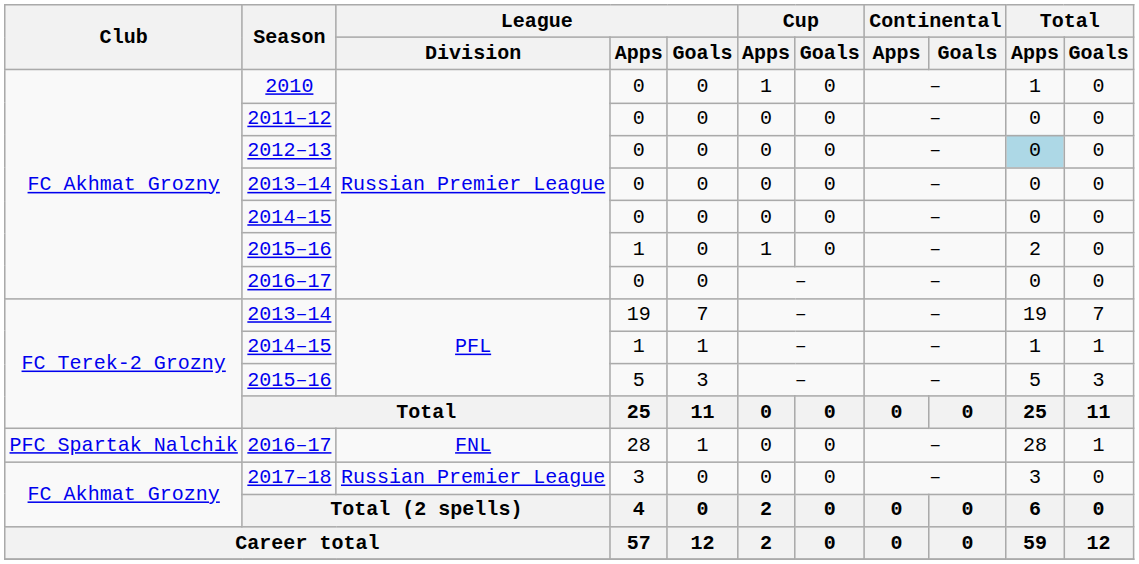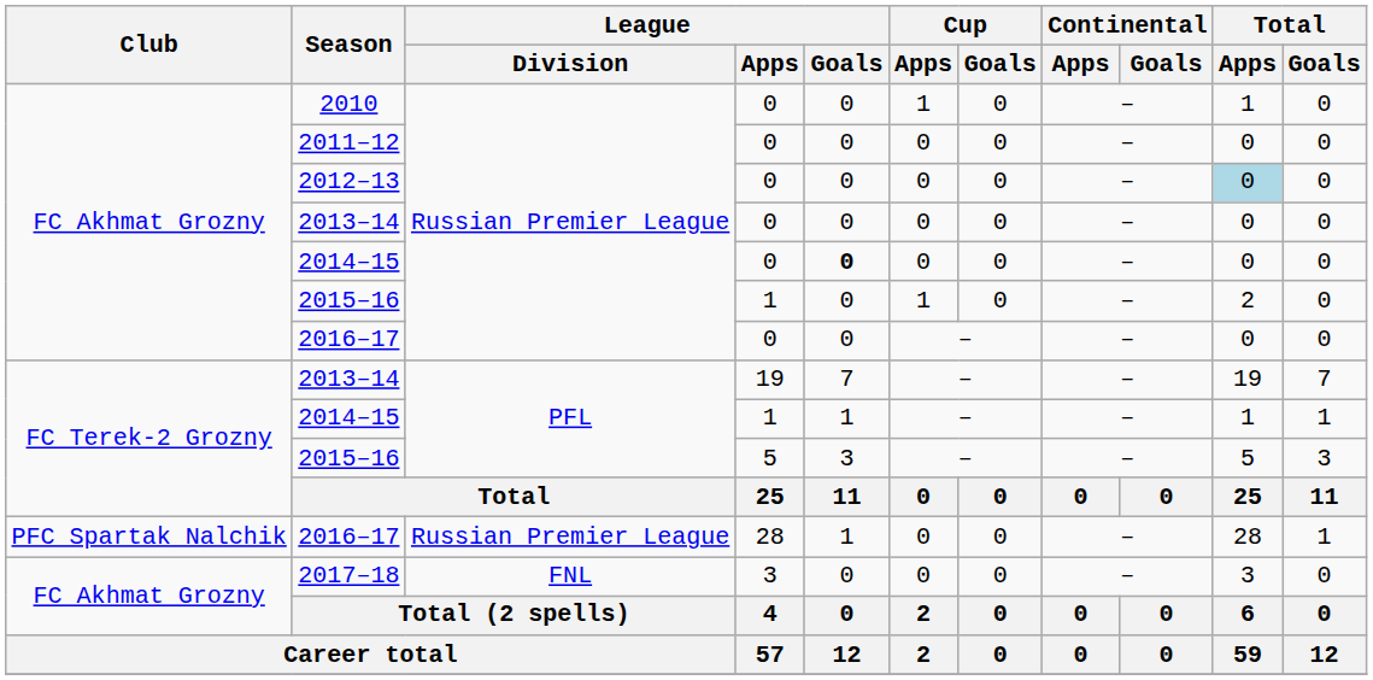2014–15 / 0 | League / Goals: normal -> bold
2016–17 / 28 | League / Division: FNL -> Russian Premier League
2017–18 | League / Division: Russian Premier League -> FNL
